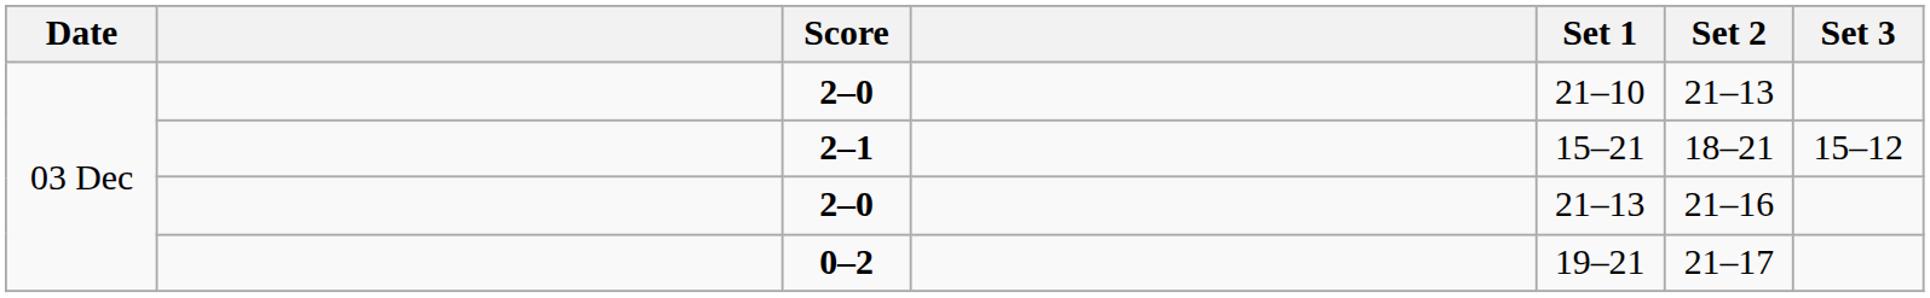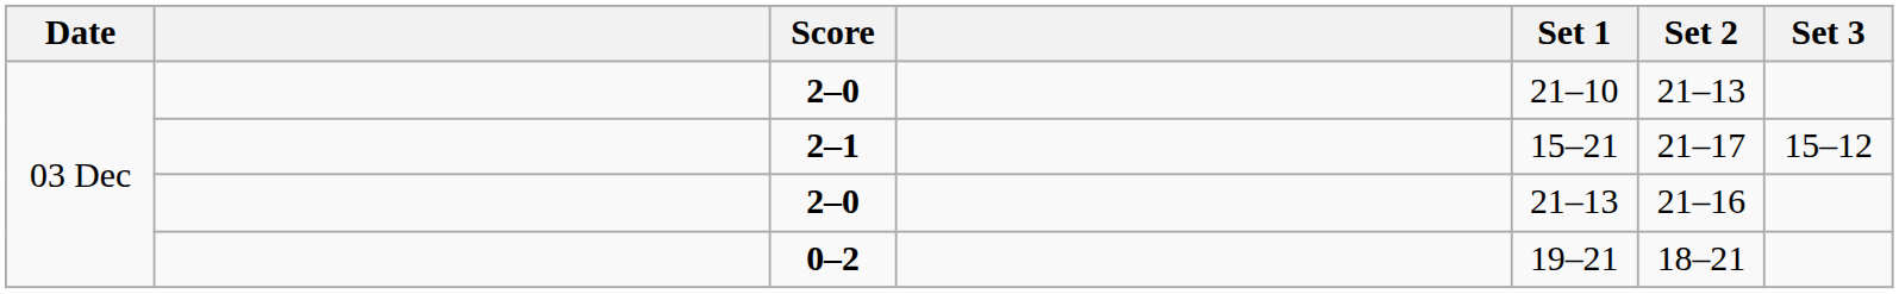2–1 | Set 2: 18–21 -> 21–17
0–2 | Set 2: 21–17 -> 18–21
